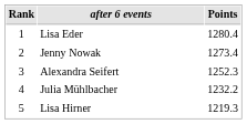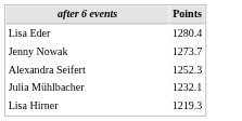- column: Rank | 1 | 2 | 3 | 4 | 5
Jenny Nowak | Points: 1273.4 -> 1273.7
Julia Mühlbacher | Points: 1232.2 -> 1232.1
